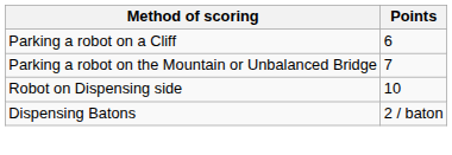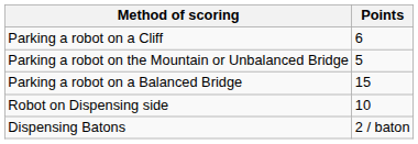Parking a robot on the Mountain or Unbalanced Bridge | Points: 7 -> 5
+ row: Parking a robot on a Balanced Bridge | 15
